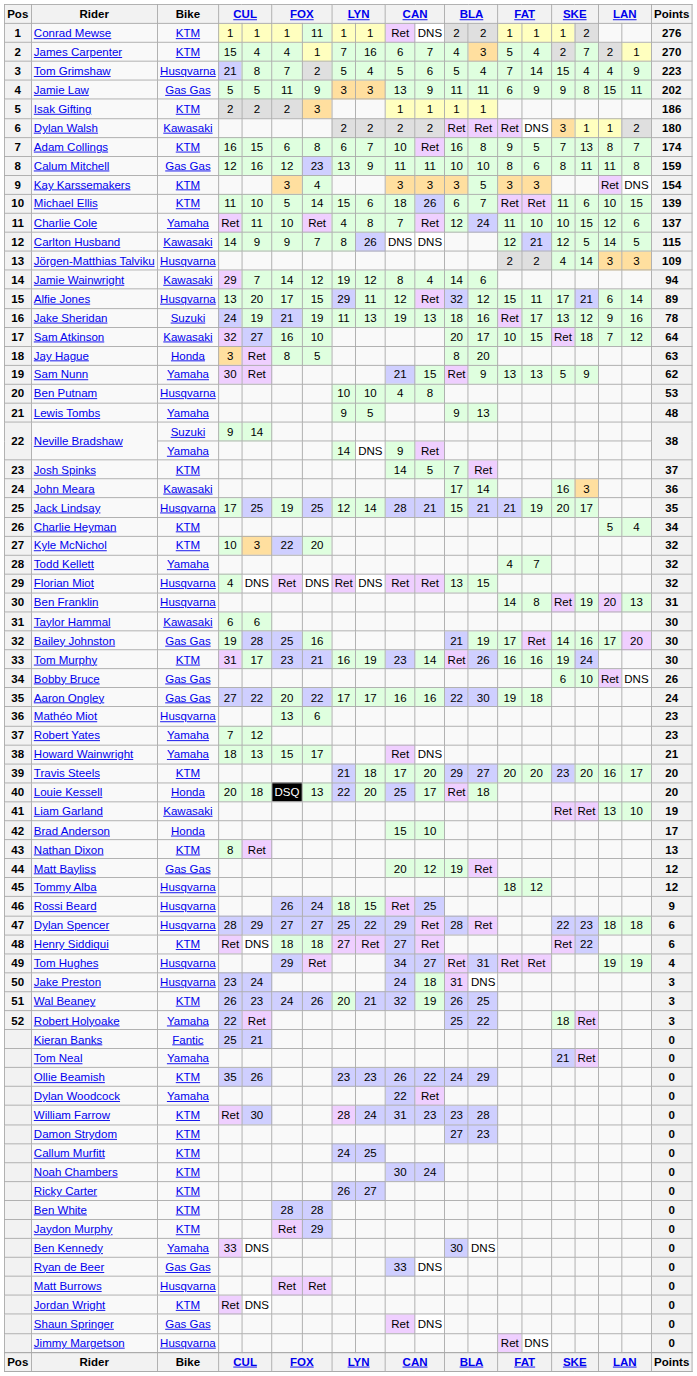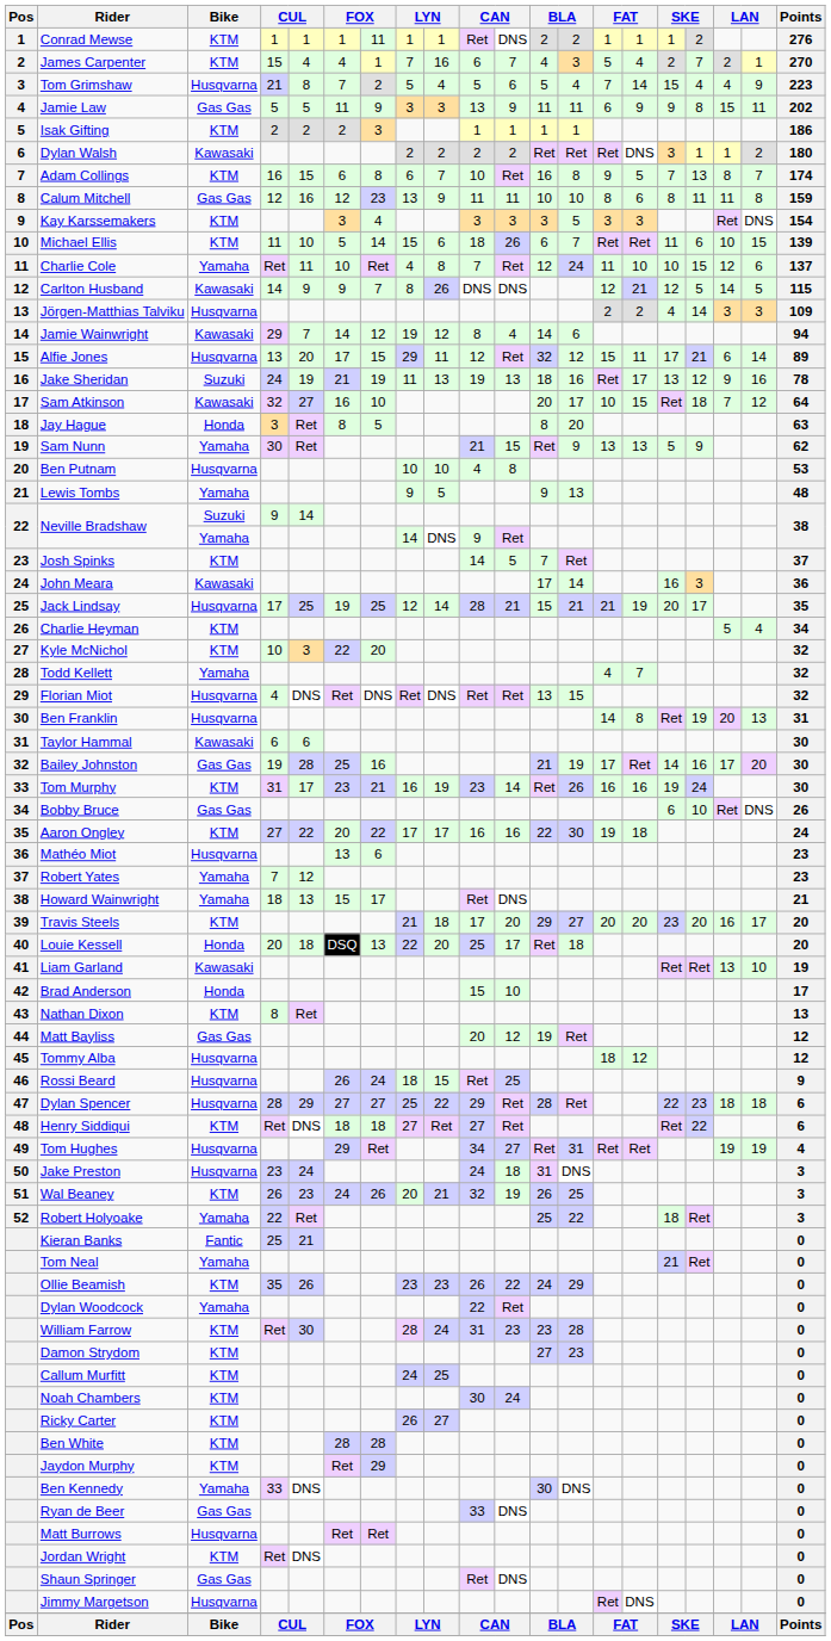Aaron Ongley | Bike: Gas Gas -> KTM
